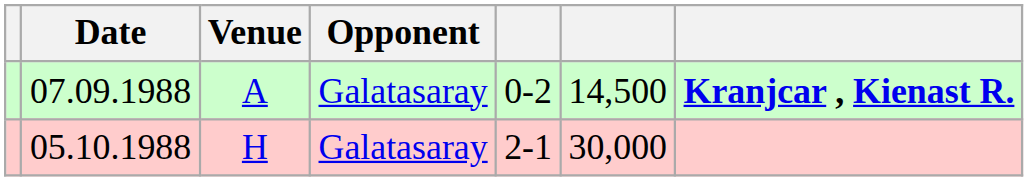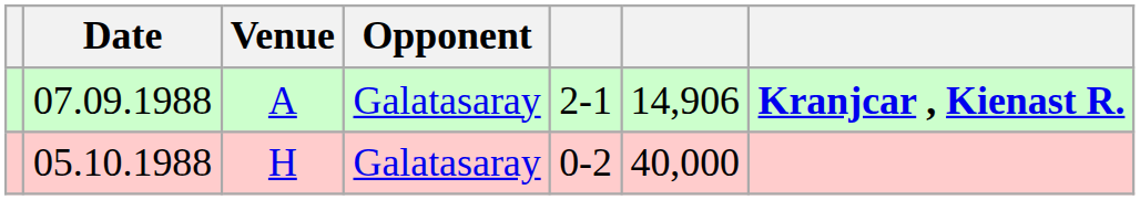07.09.1988 | column 5: 0-2 -> 2-1
07.09.1988 | column 6: 14,500 -> 14,906
05.10.1988 | column 5: 2-1 -> 0-2
05.10.1988 | column 6: 30,000 -> 40,000
